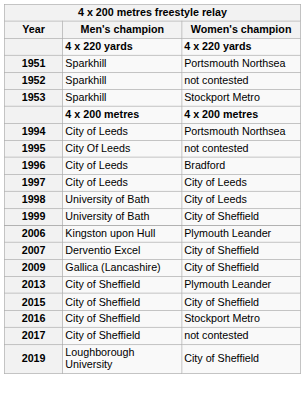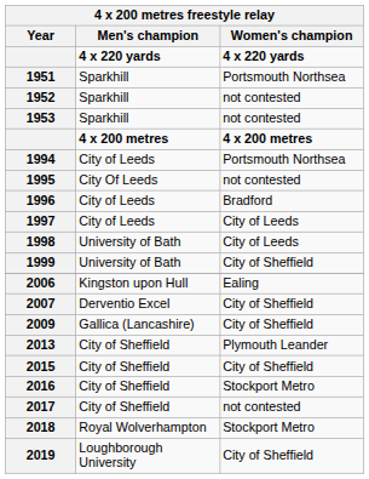1953 | Women's champion: Stockport Metro -> not contested
2006 | Women's champion: Plymouth Leander -> Ealing
+ row: 2018 | Royal Wolverhampton | Stockport Metro
